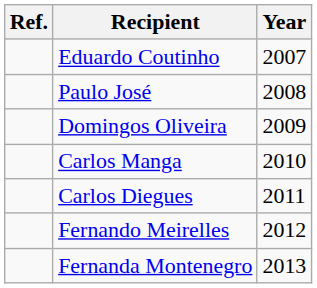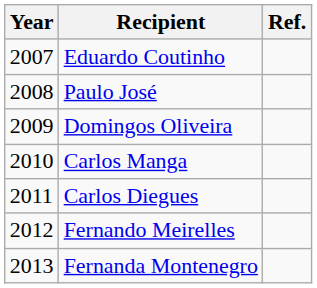columns swapped: Year <-> Ref.
